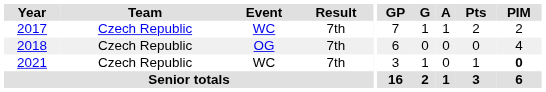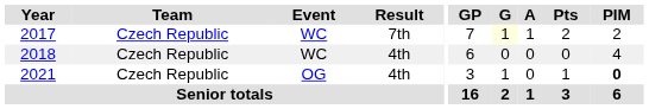2017 | G: no background -> lightyellow background
2018 | Event: OG -> WC
2018 | Result: 7th -> 4th
2021 | Event: WC -> OG
2021 | Result: 7th -> 4th
